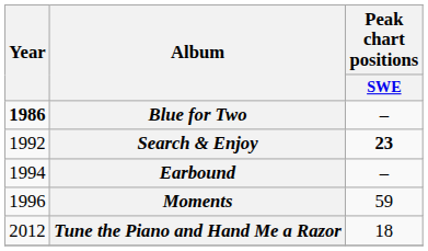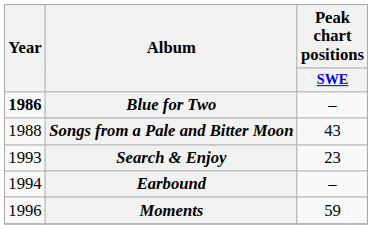+ row: 1988 | Songs from a Pale and Bitter Moon | 43
Search & Enjoy | Year: 1992 -> 1993
Search & Enjoy | Peak chart positions / SWE: bold -> normal
- row: 2012 | Tune the Piano and Hand Me a Razor | 18
